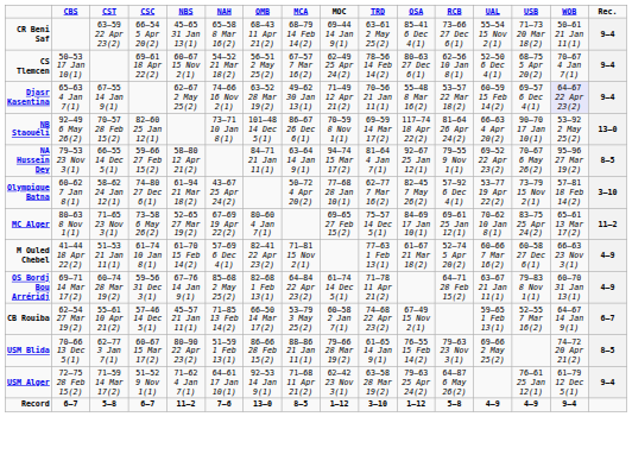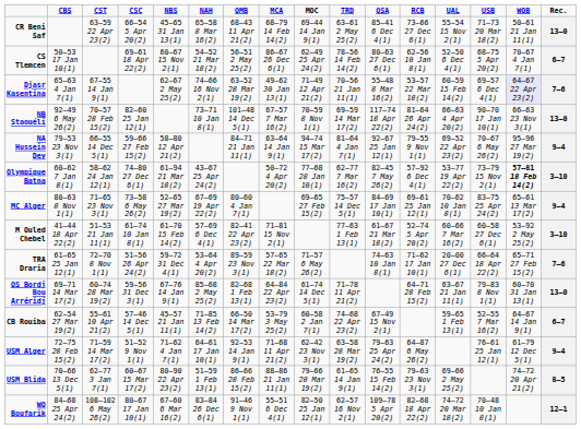CR Beni Saf | Rec.: 9–4 -> 13–0
CS Tlemcen | MCA: 67–57 7 Mar 16(2) -> 86–67 26 Dec 6(1)
CS Tlemcen | Rec.: 9–4 -> 6–7
Djasr Kasentina | Rec.: 9–4 -> 7–6
NB Staouéli | MCA: 86–67 26 Dec 6(1) -> 67–57 7 Mar 16(2)
NB Staouéli | WOB: 53–92 2 May 25(2) -> 66–63 23 Nov 3(1)
NA Hussein Dey | Rec.: 8–5 -> 9–4
Olympique Batna | WOB: normal -> bold
MC Alger | Rec.: 11–2 -> 9–4
M Ouled Chebel | WOB: 66–63 23 Nov 3(1) -> 53–92 2 May 25(2)
M Ouled Chebel | Rec.: 4–9 -> 3–10
+ row: TRA Draria | 61–65 25 Jan 12(1) | 72–70 8 Nov 1(1) | 51–56 26 Apr 24(2) | 59–72 31 Dec 4(1) | 53–64 4 Apr 20(2) | 89–59 23 Nov 3(1) | 57–65 22 Mar 18(2) | 71–57 6 May 26(2) | 74–63 10 Jan 8(1) | 71–62 17 Jan 10(1) | 20–00 27 Dec 6(1) | 66–64 18 Apr 22(2) | 65–71 27 Feb 15(2) | 7–6
OS Bordj Bou Arréridj | Rec.: 4–9 -> 13–0
rows swapped: USM Alger <-> USM Blida
+ row: WO Boufarik | 84–68 25 Apr 24(2) | 108–102 6 May 26(2) | 80–67 17 Jan 10(1) | 67–60 6 Mar 16(2) | 83–84 26 Dec 6(1) | 91–46 9 Nov 1(1) | 55–51 6 Dec 4(1) | 82–50 25 Jan 12(1) | 62–57 16 Nov 2(1) | 109–78 5 Apr 20(2) | 82–68 18 Apr 22(2) | 74–72 20 Mar 18(2) | 70–48 10 Jan 8(1) | 12–1
- row: Record | 6–7 | 5–8 | 6–7 | 11–2 | 7–6 | 13–0 | 8–5 | 1–12 | 3–10 | 1–12 | 5–8 | 4–9 | 4–9 | 9–4
